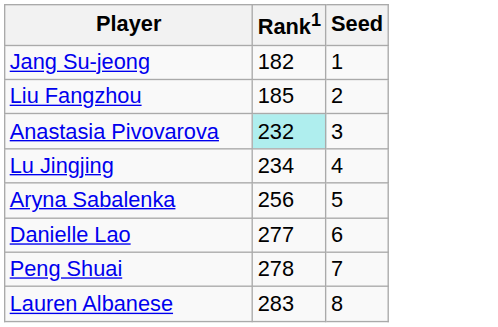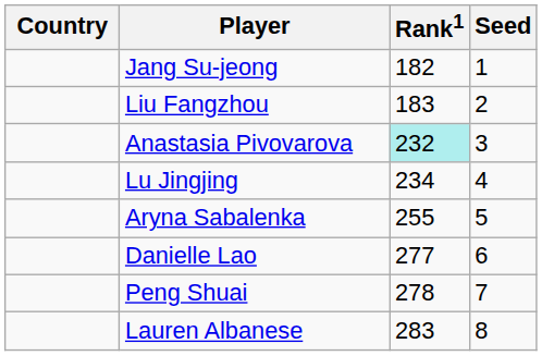+ column: Country
Liu Fangzhou | Rank1: 185 -> 183
Aryna Sabalenka | Rank1: 256 -> 255
